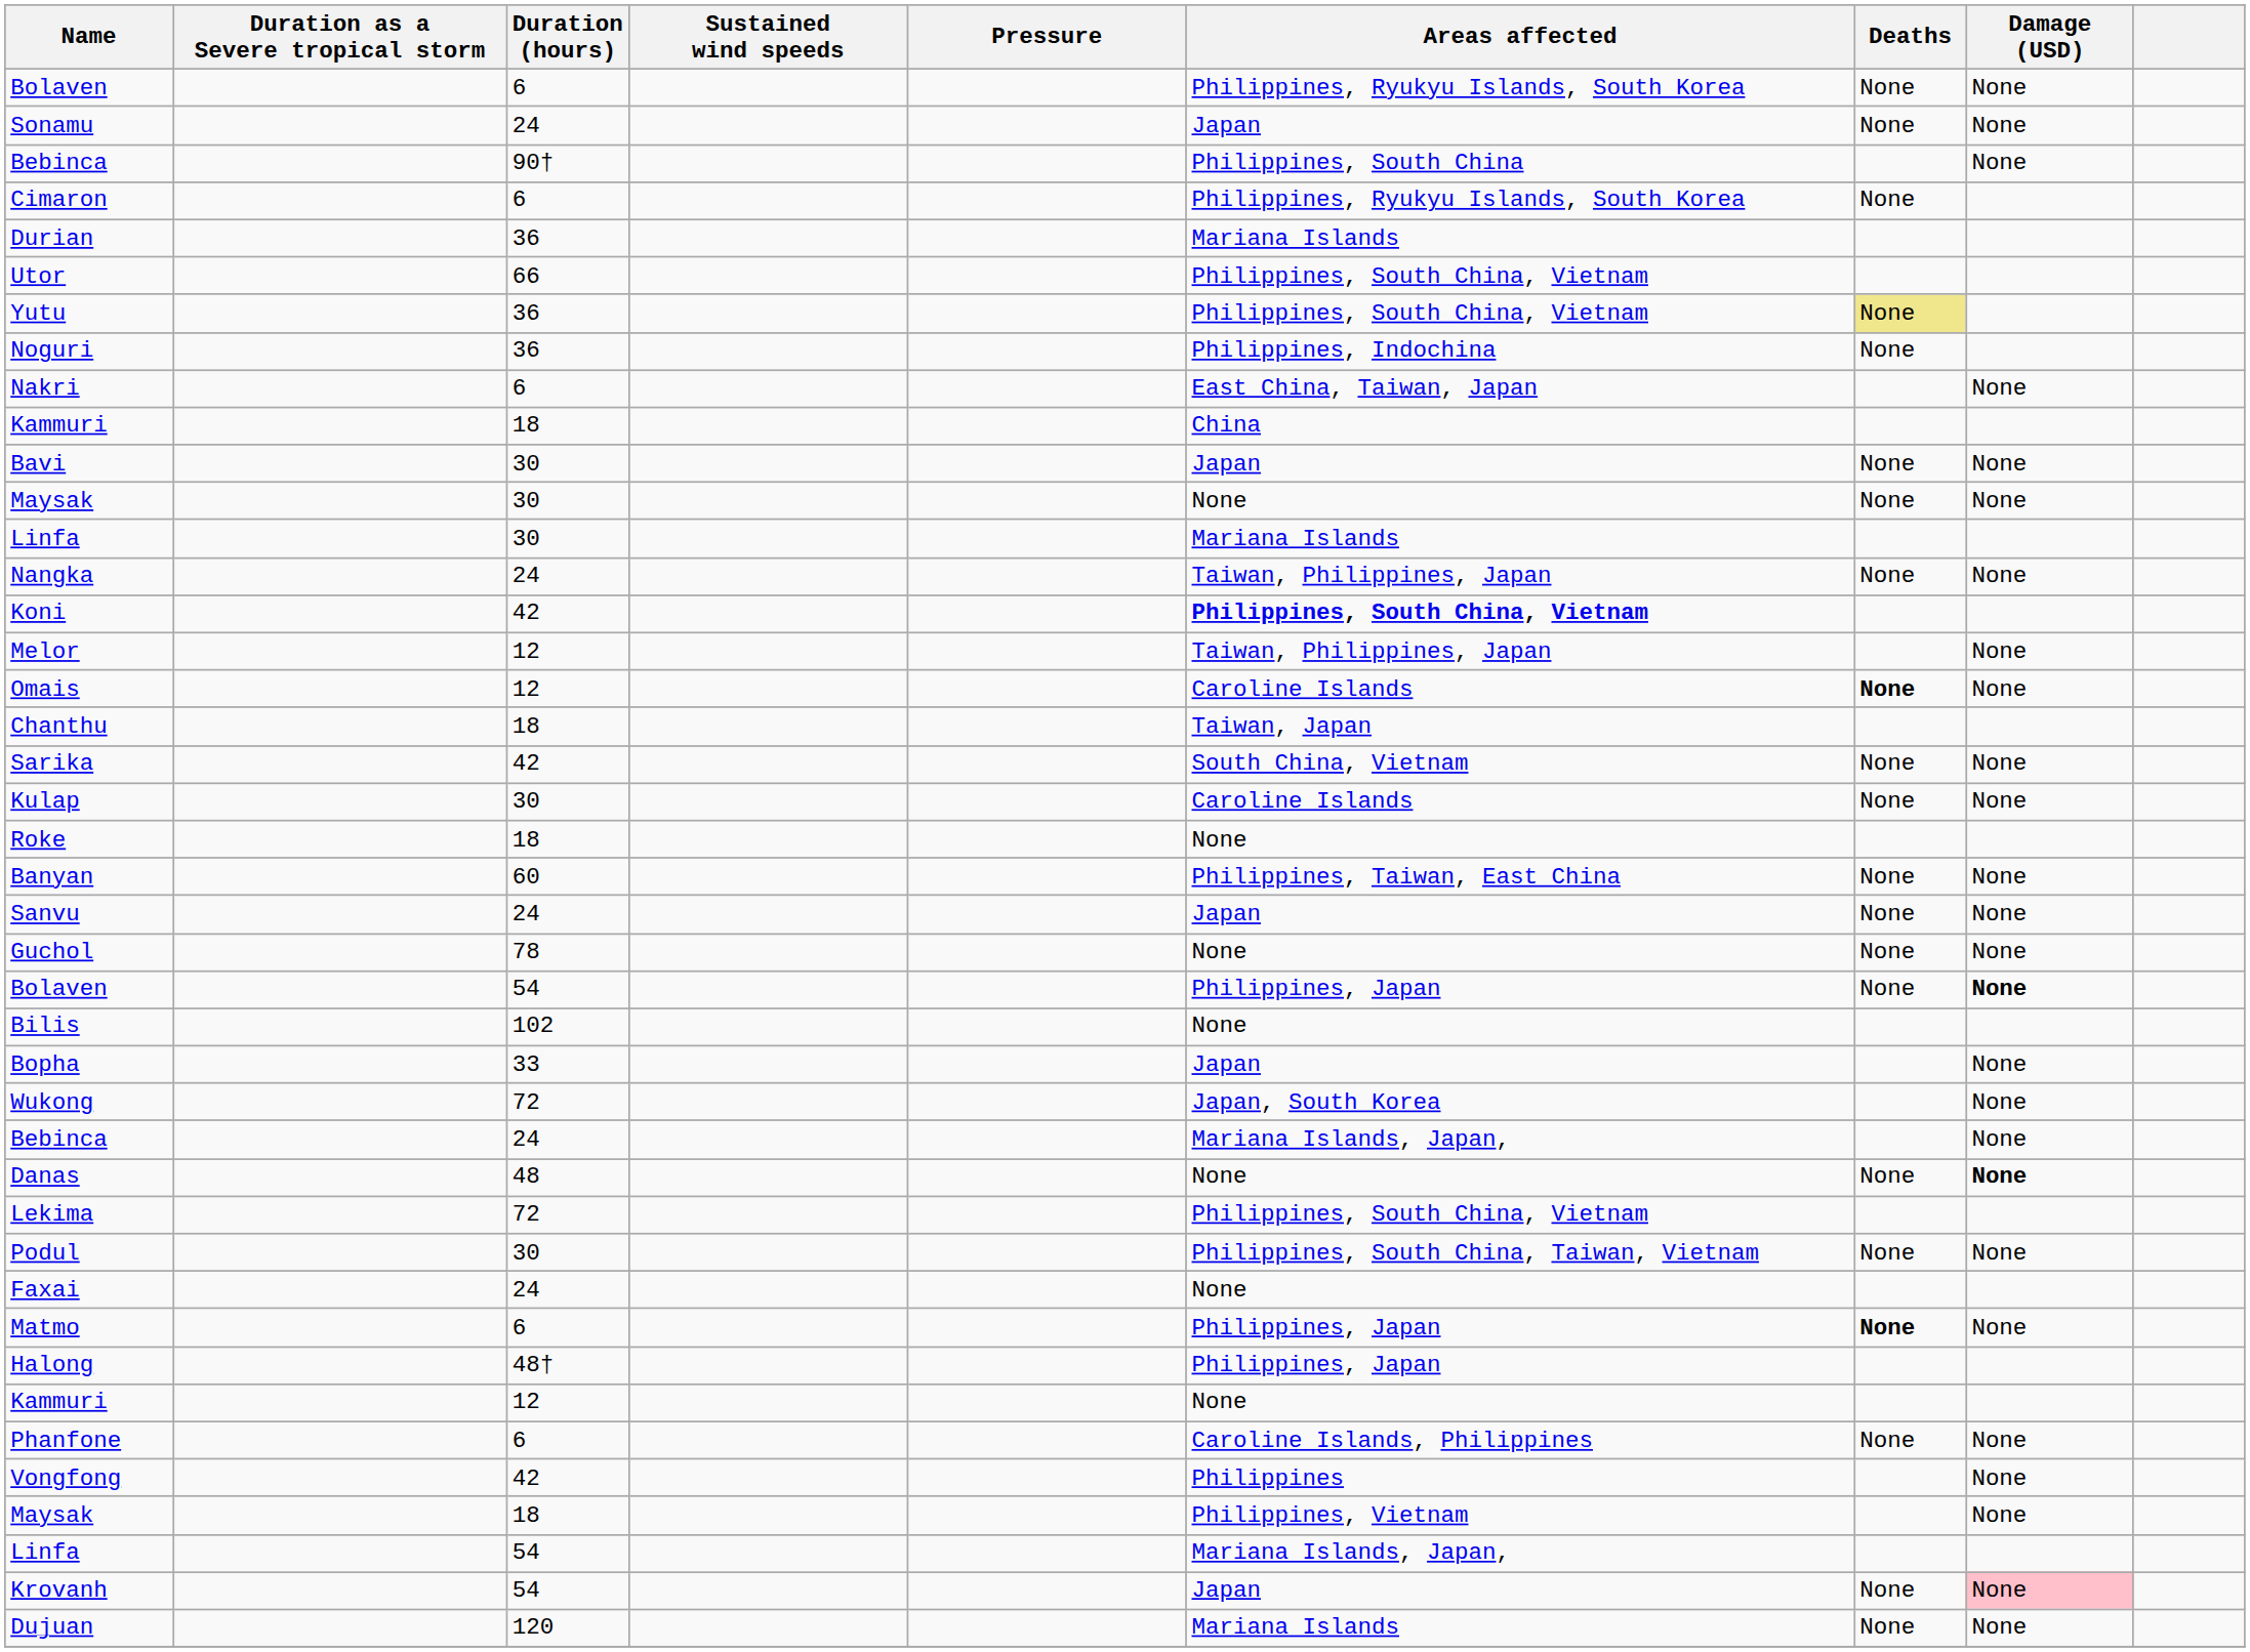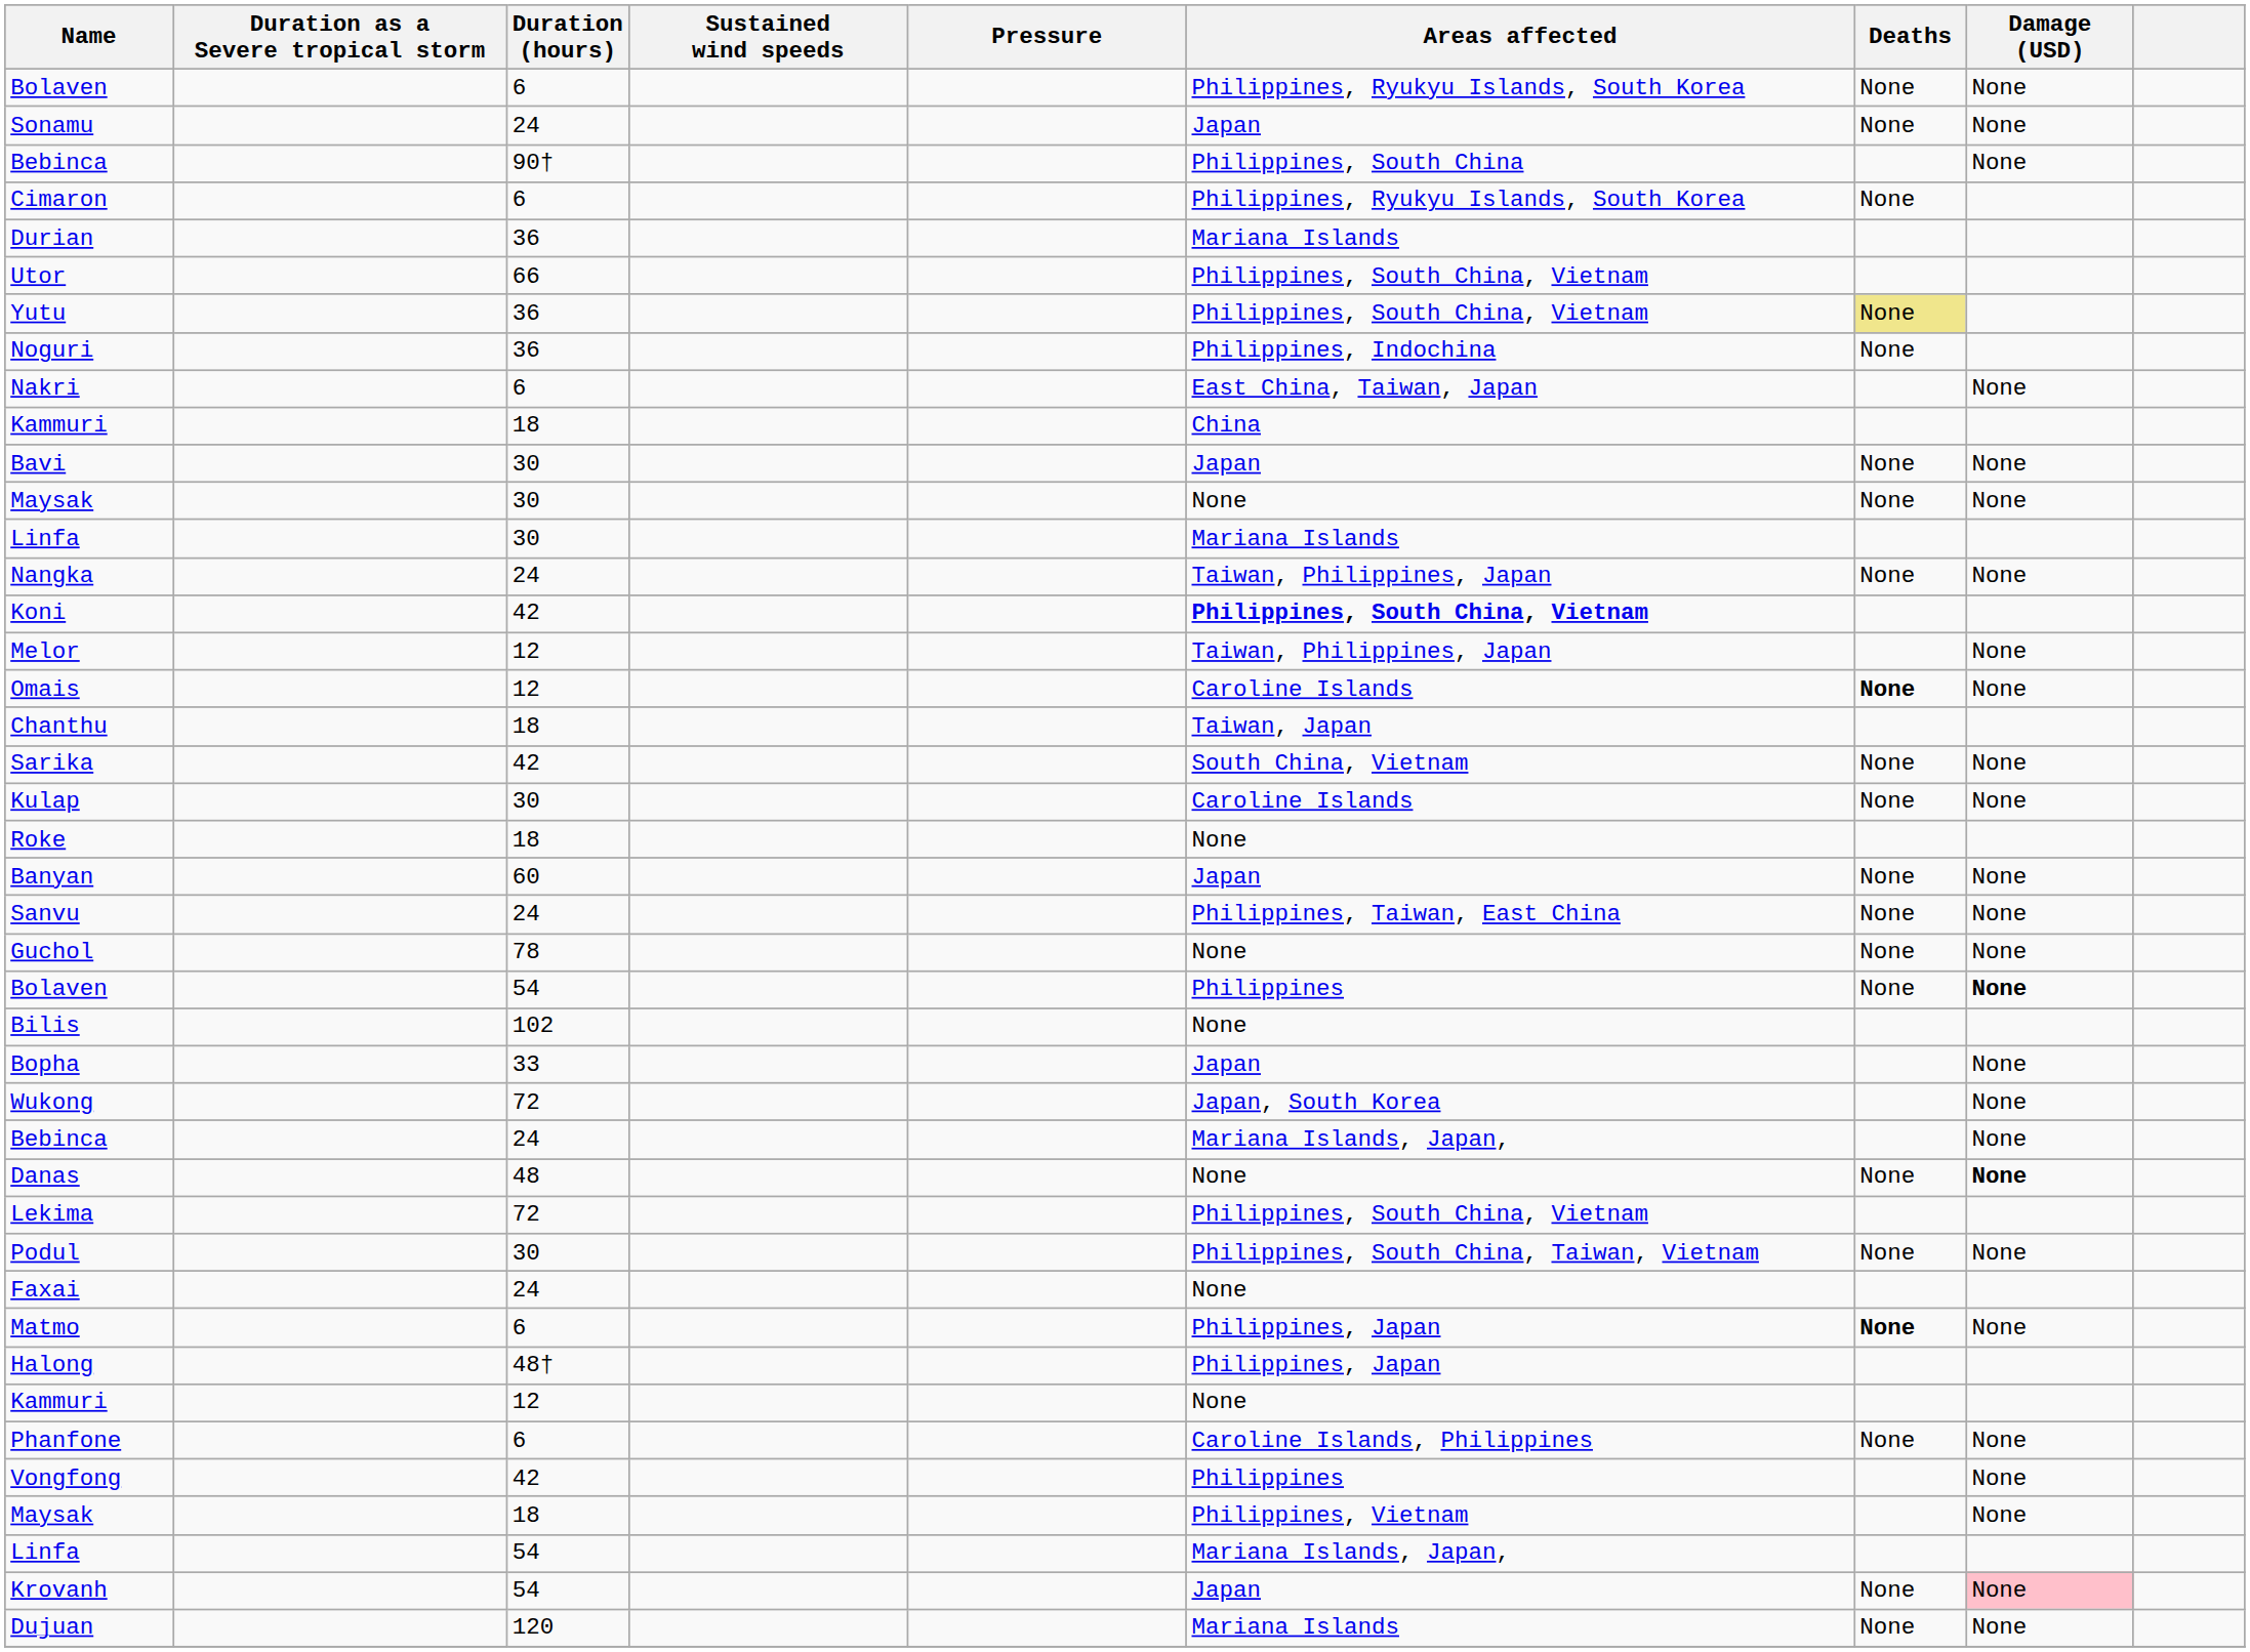Banyan | Areas affected: Philippines, Taiwan, East China -> Japan
Sanvu | Areas affected: Japan -> Philippines, Taiwan, East China
Bolaven / 54 | Areas affected: Philippines, Japan -> Philippines
